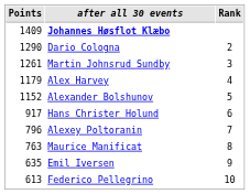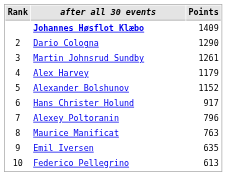columns swapped: Rank <-> Points
